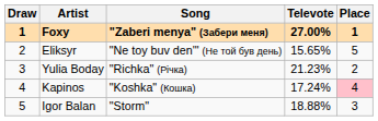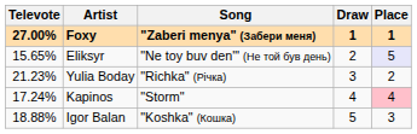columns swapped: Draw <-> Televote
Eliksyr | Place: no background -> lavender background
Kapinos | Song: "Koshka" (Кошка) -> "Storm"
Igor Balan | Song: "Storm" -> "Koshka" (Кошка)
